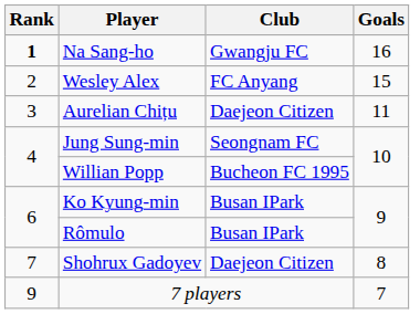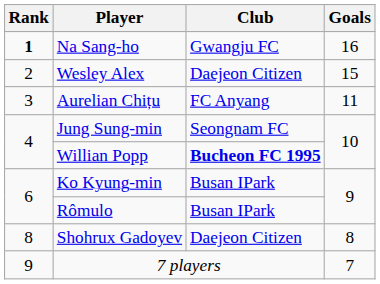Wesley Alex | Club: FC Anyang -> Daejeon Citizen
Aurelian Chițu | Club: Daejeon Citizen -> FC Anyang
Willian Popp | Club: normal -> bold
Shohrux Gadoyev | Rank: 7 -> 8
